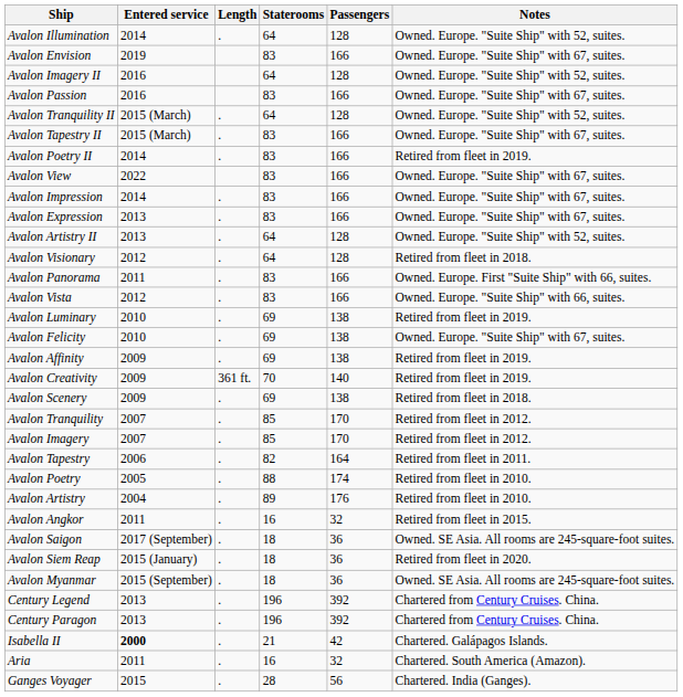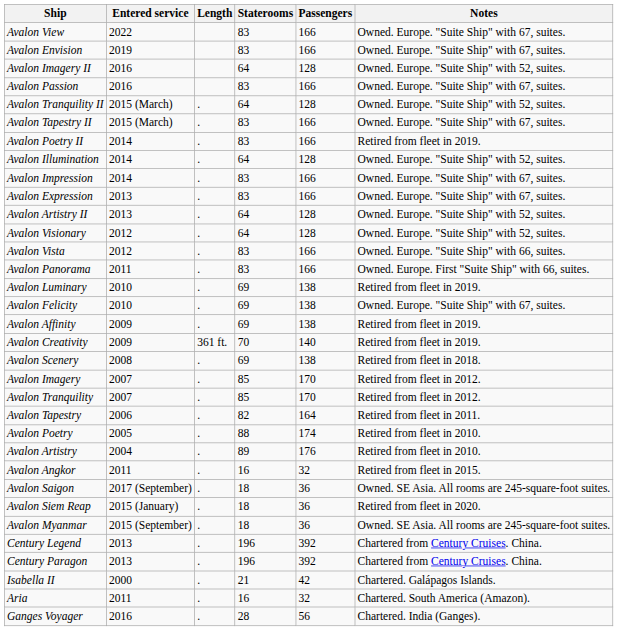rows swapped: Avalon View <-> Avalon Illumination
Avalon Visionary | Notes: Retired from fleet in 2018. -> Owned. Europe. "Suite Ship" with 52, suites.
rows swapped: Avalon Vista <-> Avalon Panorama
Avalon Scenery | Entered service: 2009 -> 2008
rows swapped: Avalon Imagery <-> Avalon Tranquility
Isabella II | Entered service: bold -> normal
Ganges Voyager | Entered service: 2015 -> 2016
